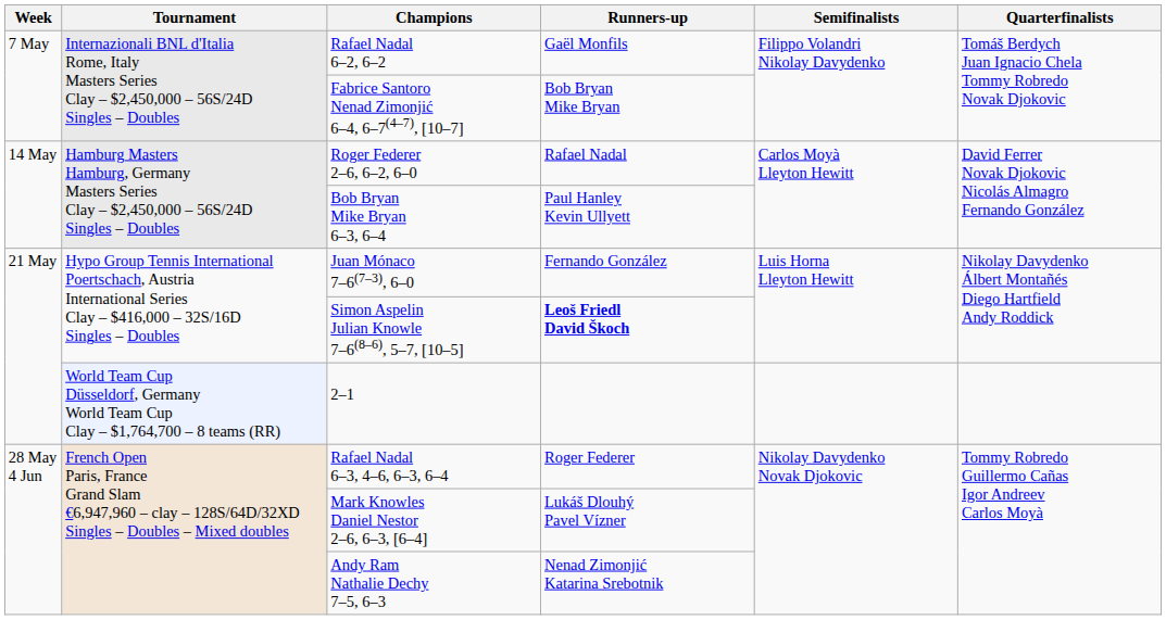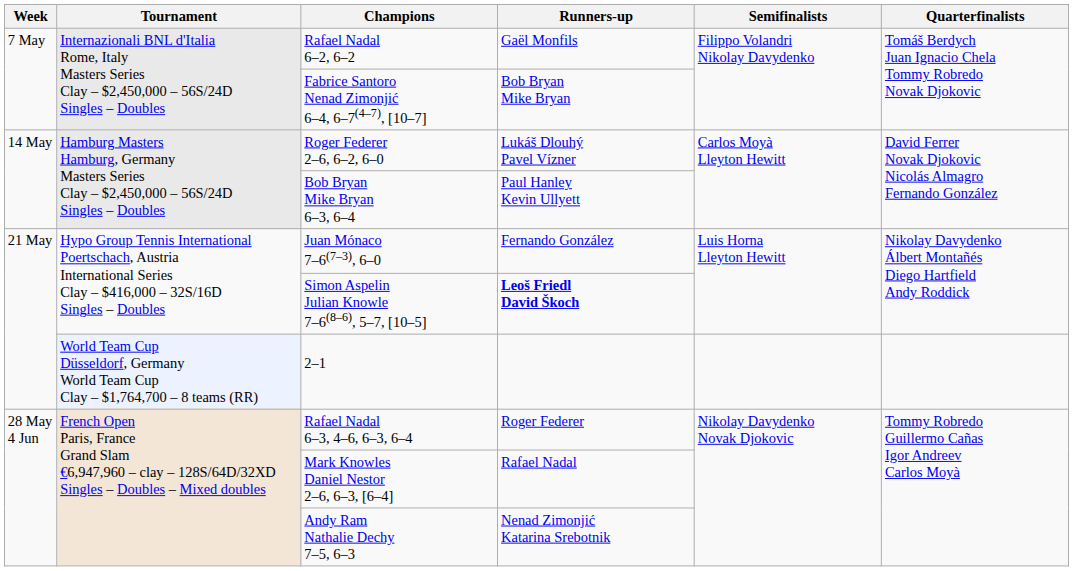Roger Federer 2–6, 6–2, 6–0 | Runners-up: Rafael Nadal -> Lukáš Dlouhý Pavel Vízner
Mark Knowles Daniel Nestor 2–6, 6–3, [6–4] | Runners-up: Lukáš Dlouhý Pavel Vízner -> Rafael Nadal
